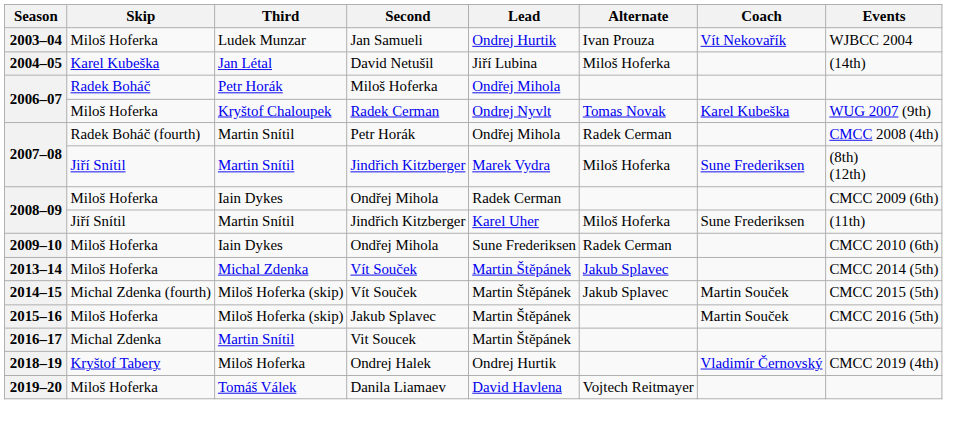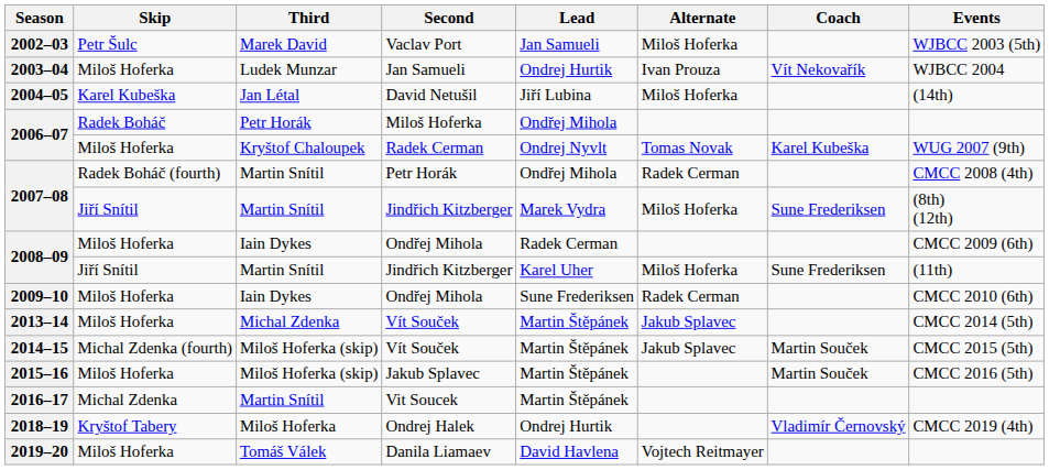+ row: 2002–03 | Petr Šulc | Marek David | Vaclav Port | Jan Samueli | Miloš Hoferka | WJBCC 2003 (5th)
